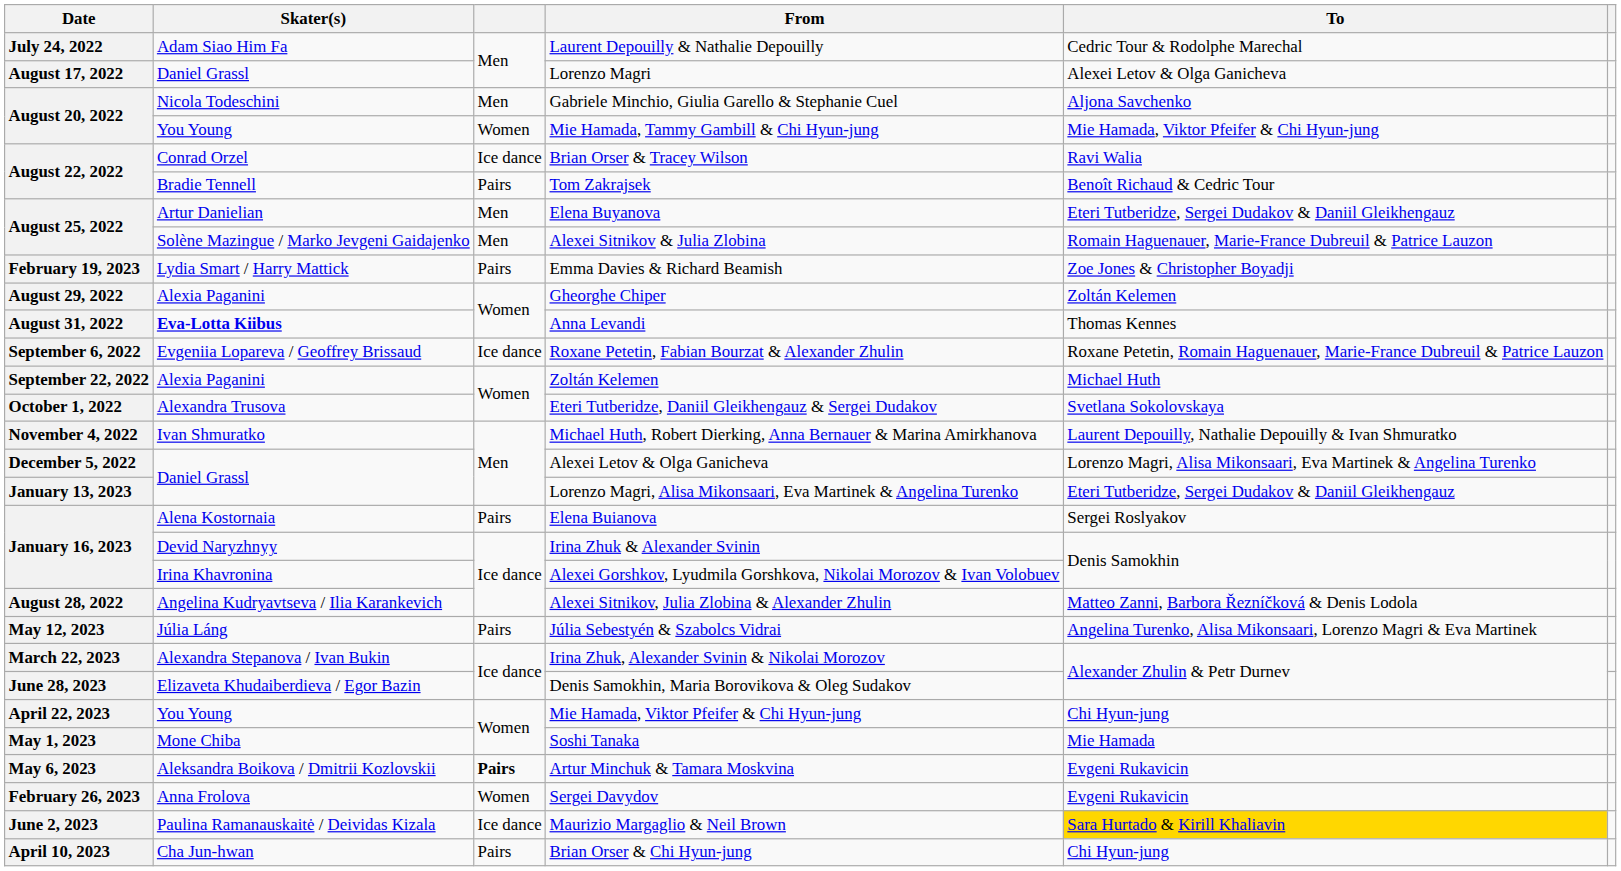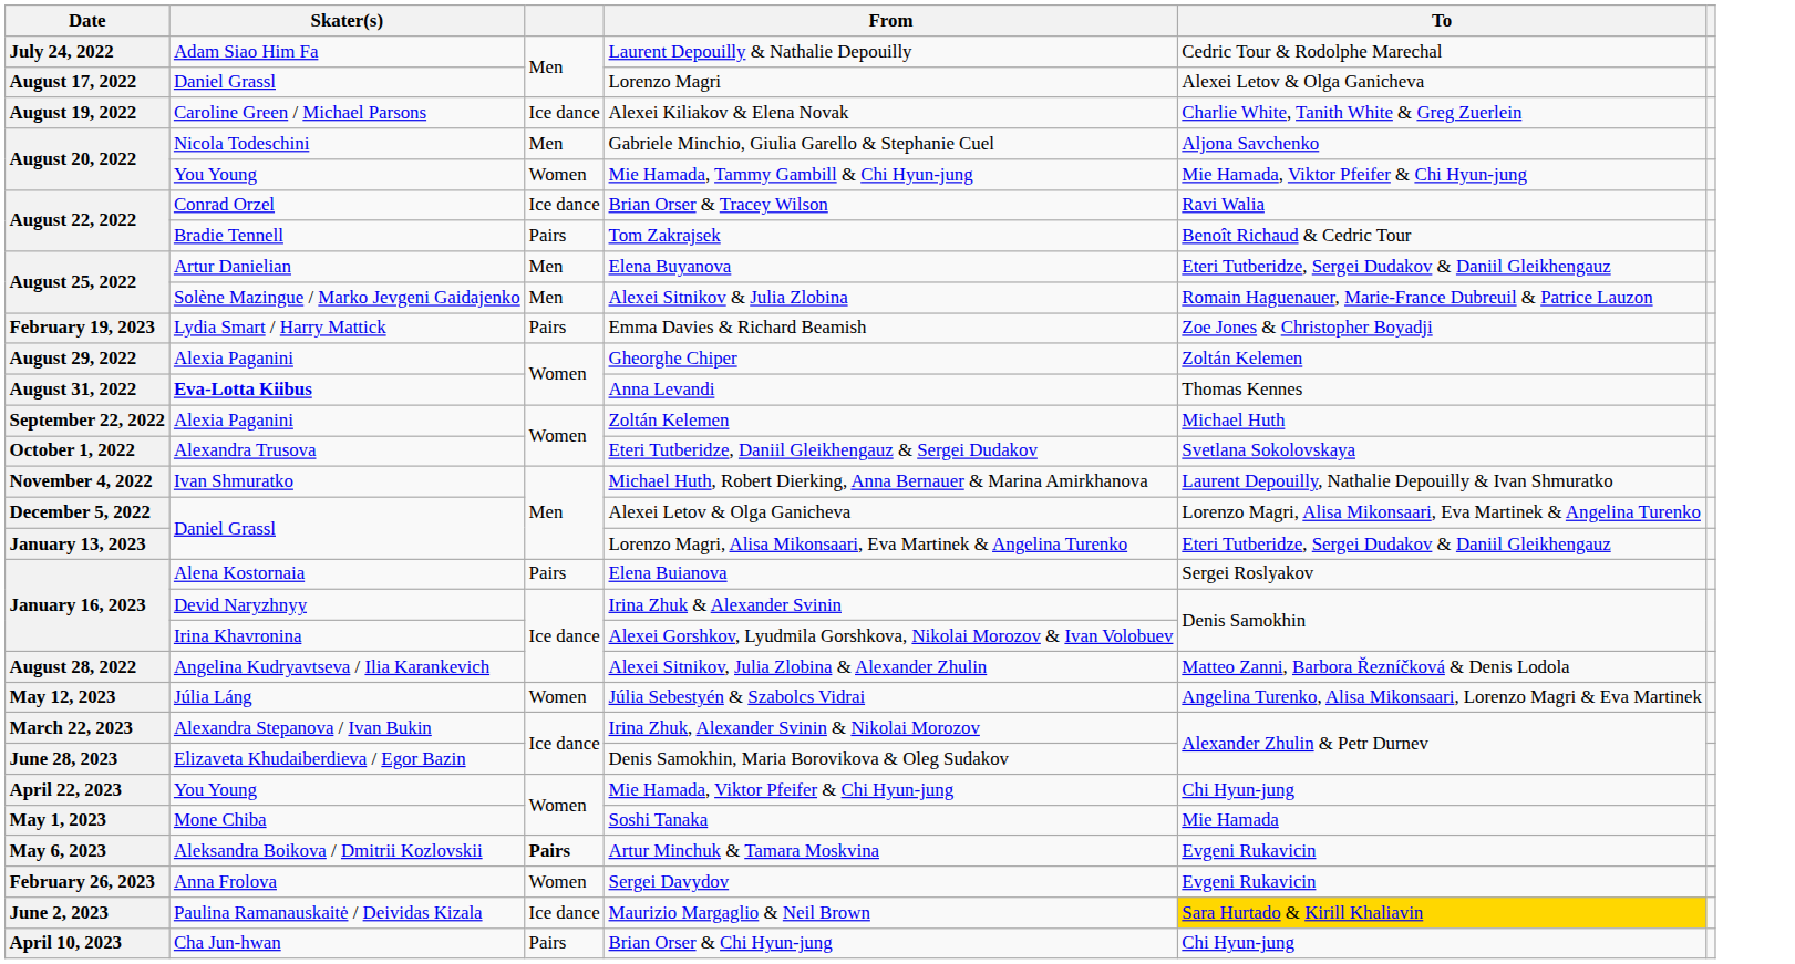+ row: August 19, 2022 | Caroline Green / Michael Parsons | Ice dance | Alexei Kiliakov & Elena Novak | Charlie White, Tanith White & Greg Zuerlein
- row: September 6, 2022 | Evgeniia Lopareva / Geoffrey Brissaud | Ice dance | Roxane Petetin, Fabian Bourzat & Alexander Zhulin | Roxane Petetin, Romain Haguenauer, Marie-France Dubreuil & Patrice Lauzon
Júlia Sebestyén & Szabolcs Vidrai | column 3: Pairs -> Women
